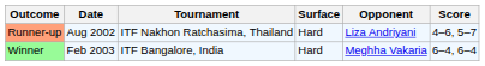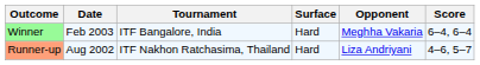rows swapped: Runner-up <-> Winner
